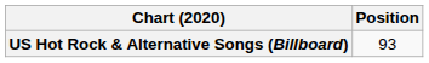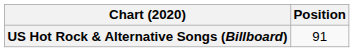US Hot Rock & Alternative Songs (Billboard) | Position: 93 -> 91
